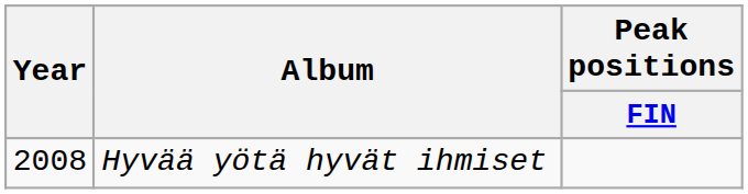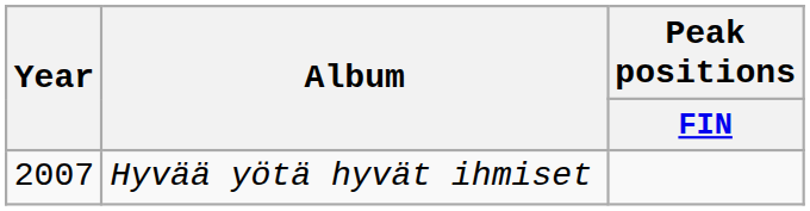Hyvää yötä hyvät ihmiset | Year: 2008 -> 2007
